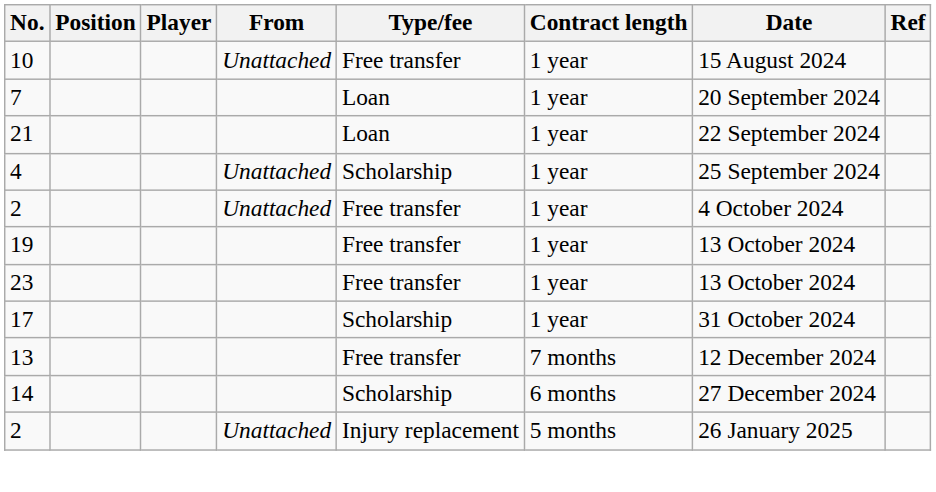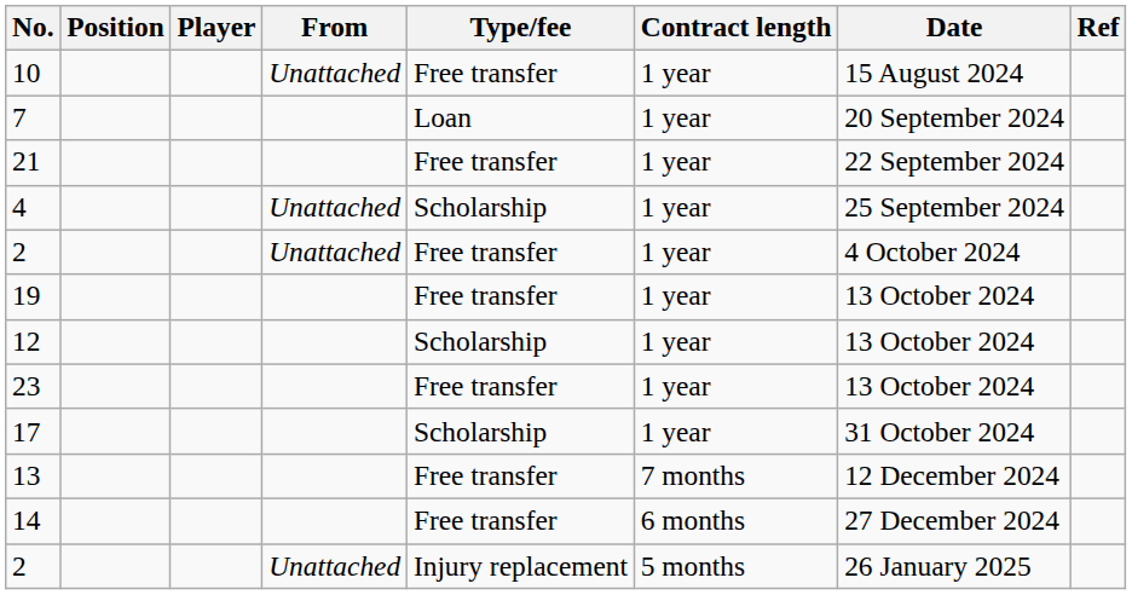21 | Type/fee: Loan -> Free transfer
+ row: 12 | Scholarship | 1 year | 13 October 2024
14 | Type/fee: Scholarship -> Free transfer
